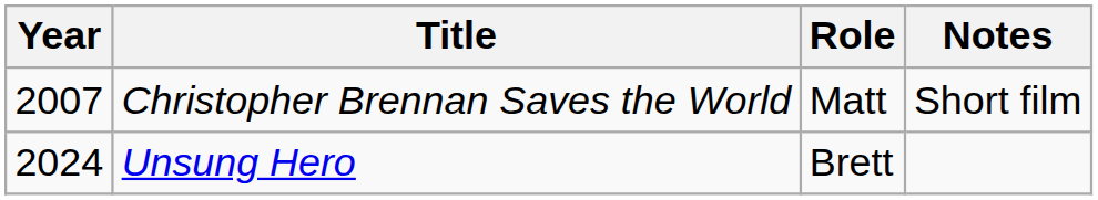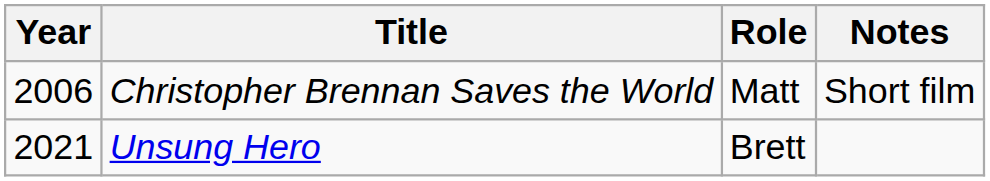Christopher Brennan Saves the World | Year: 2007 -> 2006
Unsung Hero | Year: 2024 -> 2021
